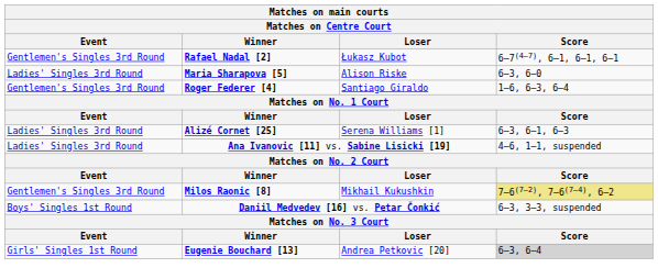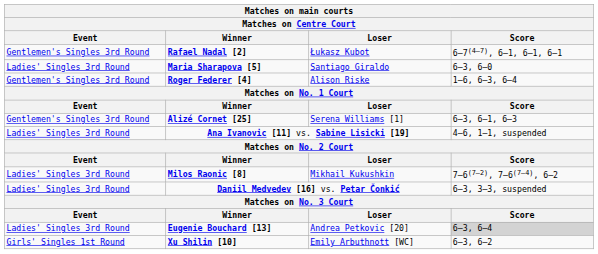Maria Sharapova [5] | Loser: Alison Riske -> Santiago Giraldo
Roger Federer [4] | Loser: Santiago Giraldo -> Alison Riske
Alizé Cornet [25] | Event: Ladies' Singles 3rd Round -> Gentlemen's Singles 3rd Round
Milos Raonic [8] | Event: Gentlemen's Singles 3rd Round -> Ladies' Singles 3rd Round
Milos Raonic [8] | Score: khaki background -> no background
Daniil Medvedev [16] vs. Petar Čonkić | Event: Boys' Singles 1st Round -> Ladies' Singles 3rd Round
Eugenie Bouchard [13] | Event: Girls' Singles 1st Round -> Ladies' Singles 3rd Round
+ row: Girls' Singles 1st Round | Xu Shilin [10] | Emily Arbuthnott [WC] | 6–3, 6–2
